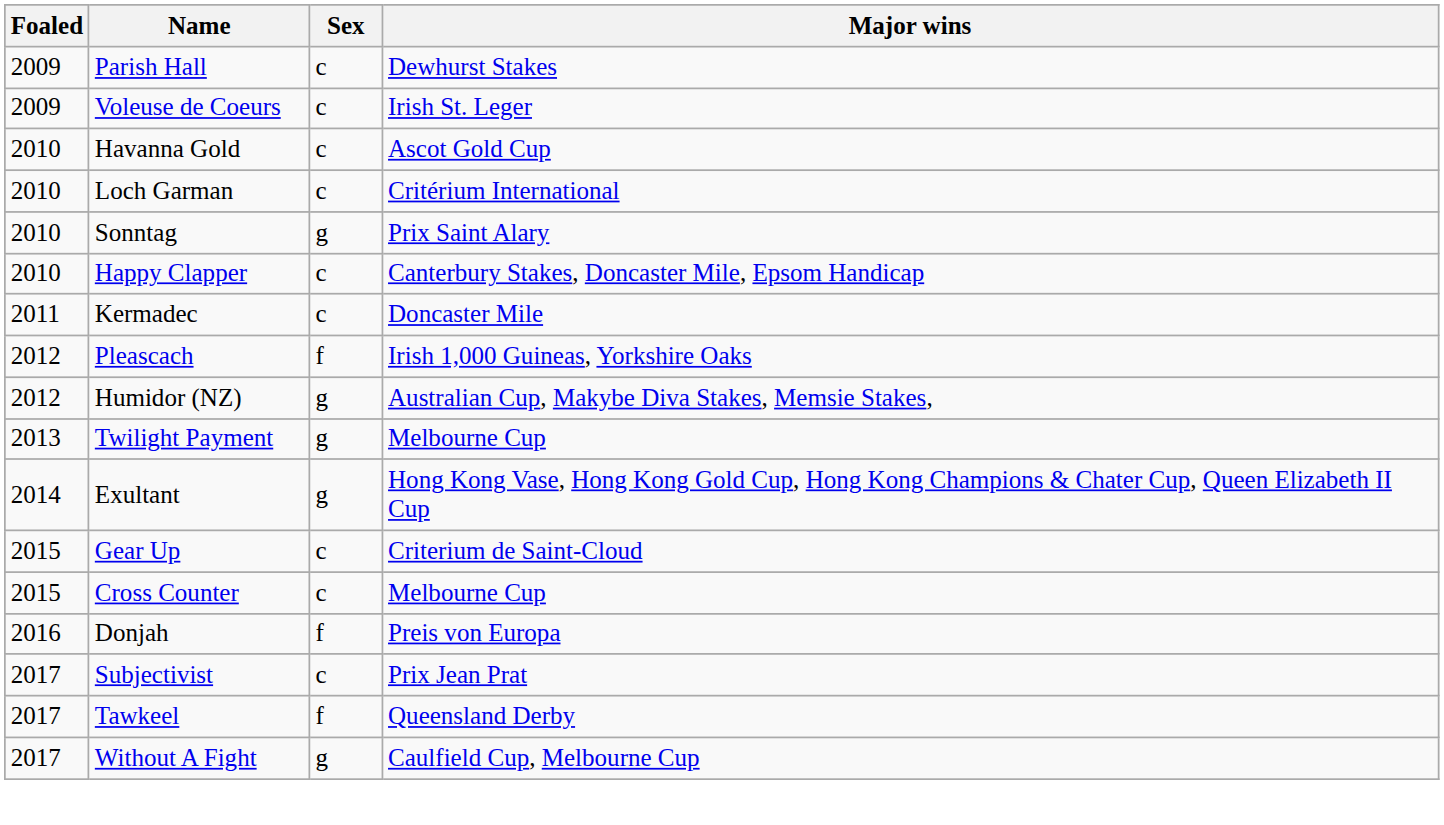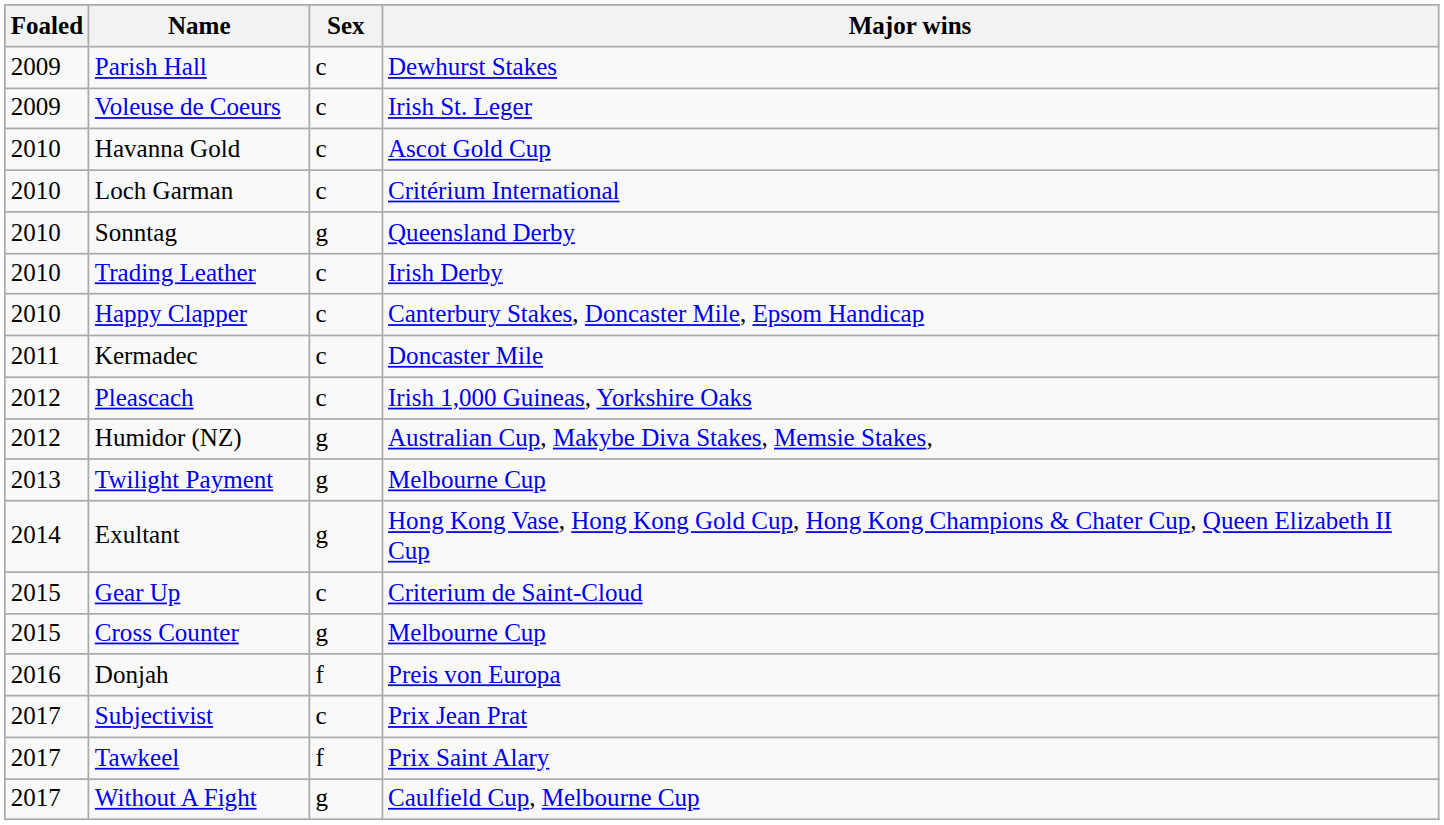Sonntag | Major wins: Prix Saint Alary -> Queensland Derby
+ row: 2010 | Trading Leather | c | Irish Derby
Pleascach | Sex: f -> c
Cross Counter | Sex: c -> g
Tawkeel | Major wins: Queensland Derby -> Prix Saint Alary
